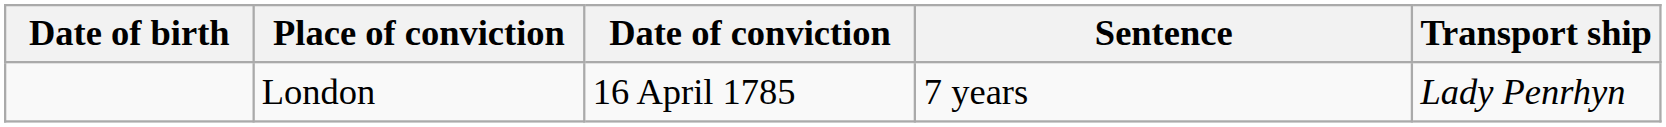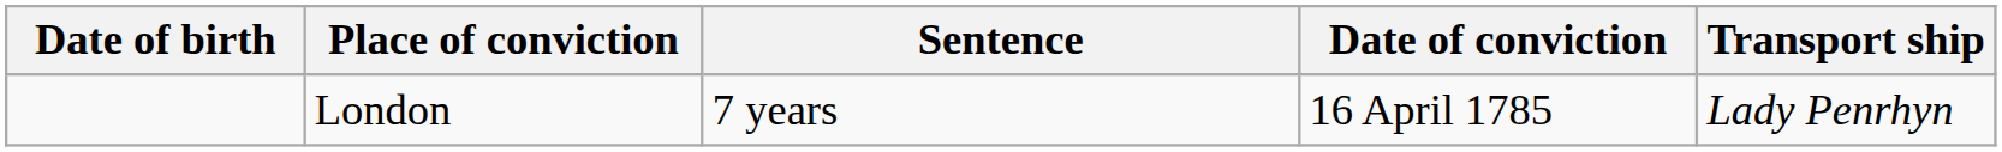columns swapped: Date of conviction <-> Sentence
